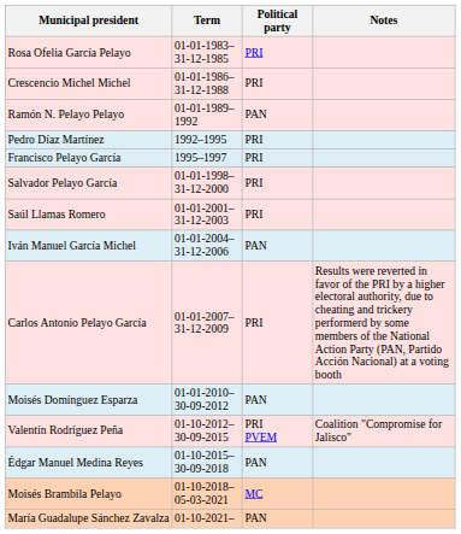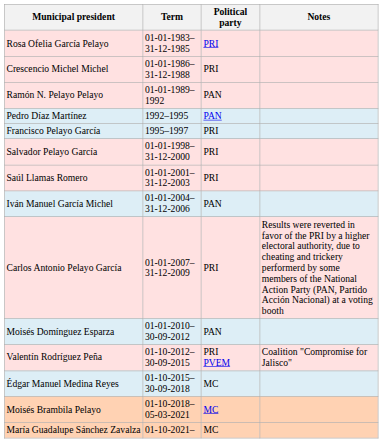Pedro Díaz Martínez | Political party: PRI -> PAN
Édgar Manuel Medina Reyes | Political party: PAN -> MC
María Guadalupe Sánchez Zavalza | Political party: PAN -> MC
